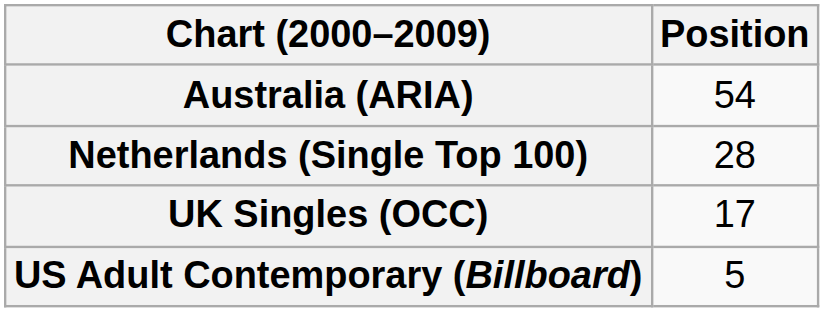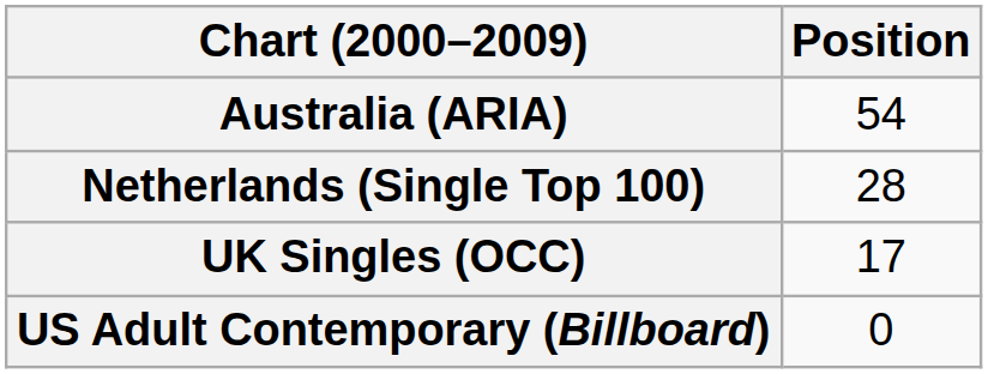US Adult Contemporary (Billboard) | Position: 5 -> 0
